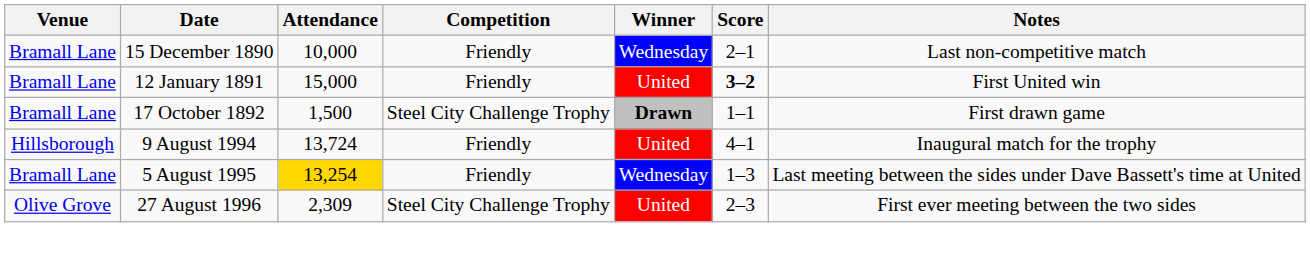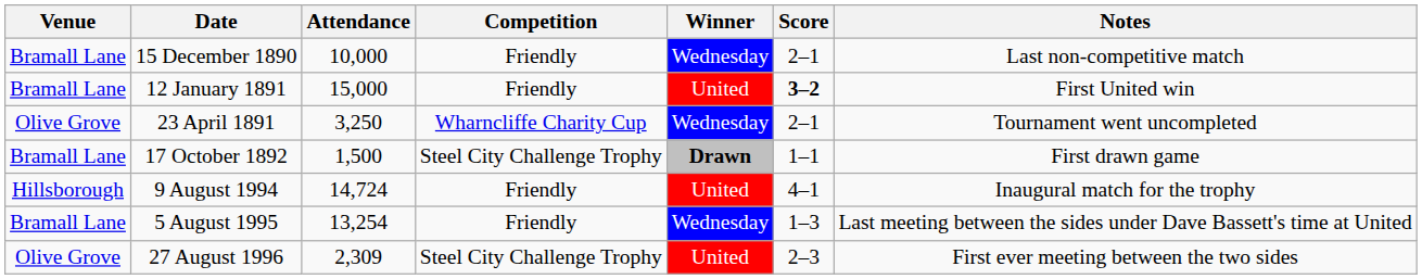+ row: Olive Grove | 23 April 1891 | 3,250 | Wharncliffe Charity Cup | Wednesday | 2–1 | Tournament went uncompleted
9 August 1994 | Attendance: 13,724 -> 14,724
5 August 1995 | Attendance: gold background -> no background
